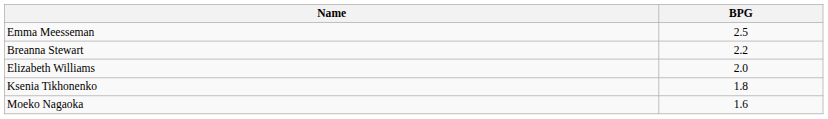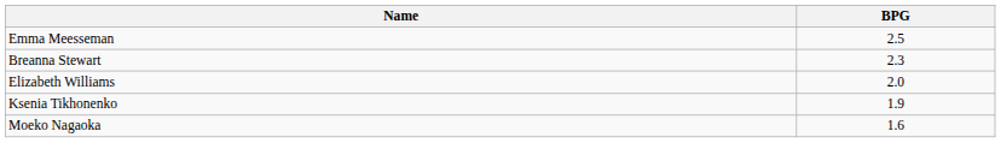Breanna Stewart | BPG: 2.2 -> 2.3
Ksenia Tikhonenko | BPG: 1.8 -> 1.9
